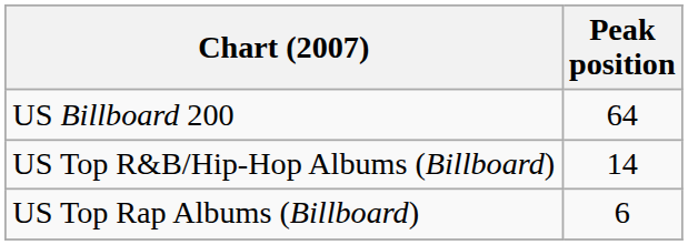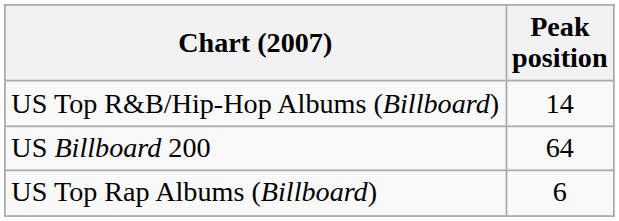rows swapped: US Billboard 200 <-> US Top R&B/Hip-Hop Albums (Billboard)
